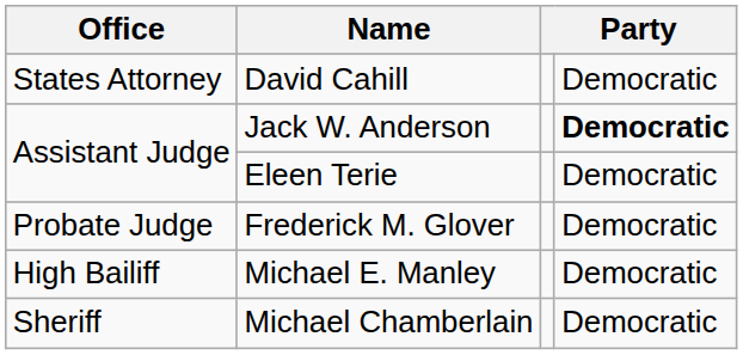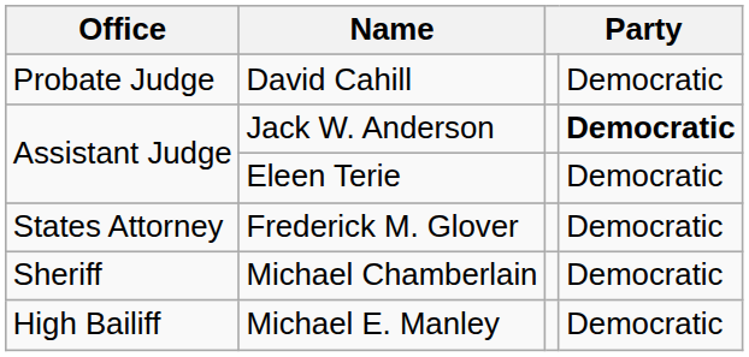David Cahill | Office: States Attorney -> Probate Judge
Frederick M. Glover | Office: Probate Judge -> States Attorney
rows swapped: Michael Chamberlain <-> Michael E. Manley
